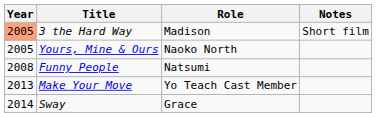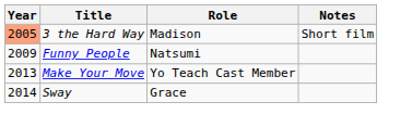- row: 2005 | Yours, Mine & Ours | Naoko North
Funny People | Year: 2008 -> 2009
